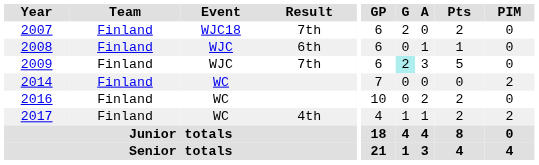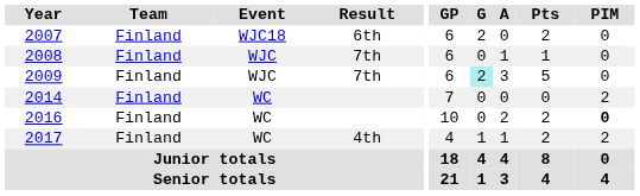2007 | Result: 7th -> 6th
2008 | Result: 6th -> 7th
2016 | PIM: normal -> bold
